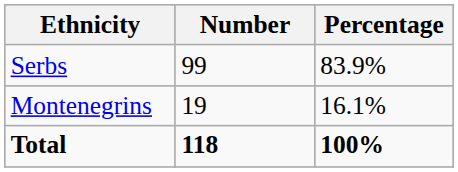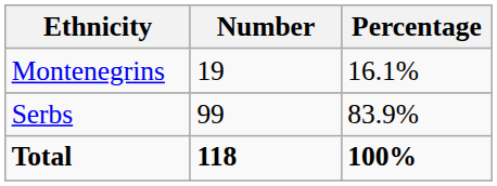rows swapped: Serbs <-> Montenegrins
